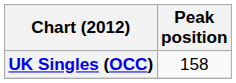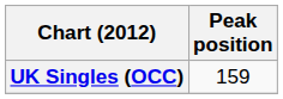UK Singles (OCC) | Peak position: 158 -> 159
